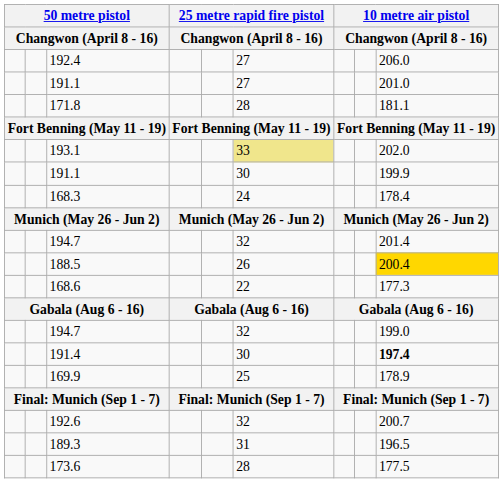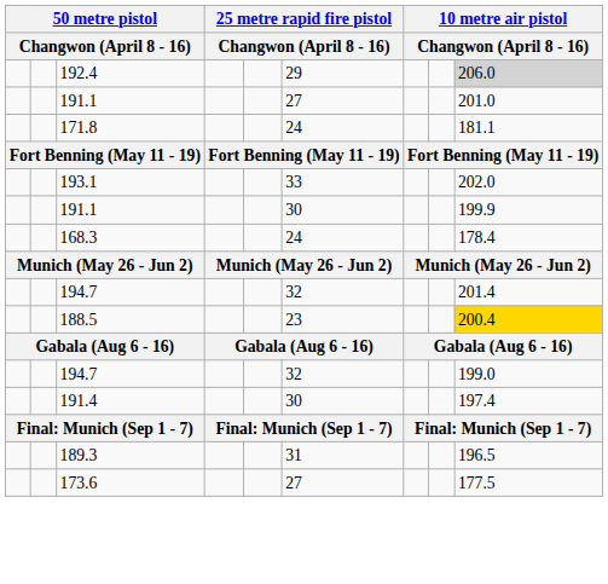192.4 | column 6: 27 -> 29
192.4 | column 9: no background -> lightgrey background
171.8 | column 6: 28 -> 24
193.1 | column 6: khaki background -> no background
188.5 | column 6: 26 -> 23
- row: 168.6 | 22 | 177.3
191.4 | column 9: bold -> normal
- row: 169.9 | 25 | 178.9
- row: 192.6 | 32 | 200.7
173.6 | column 6: 28 -> 27
